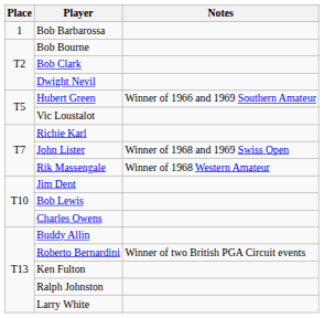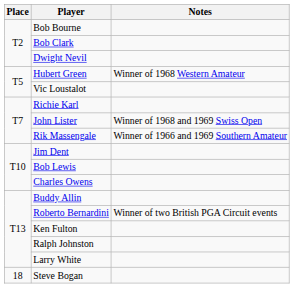- row: 1 | Bob Barbarossa
Hubert Green | Notes: Winner of 1966 and 1969 Southern Amateur -> Winner of 1968 Western Amateur
Rik Massengale | Notes: Winner of 1968 Western Amateur -> Winner of 1966 and 1969 Southern Amateur
+ row: 18 | Steve Bogan
